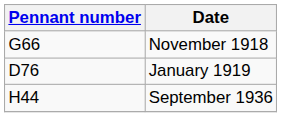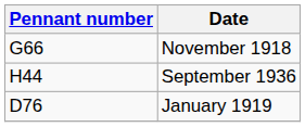rows swapped: January 1919 <-> September 1936
